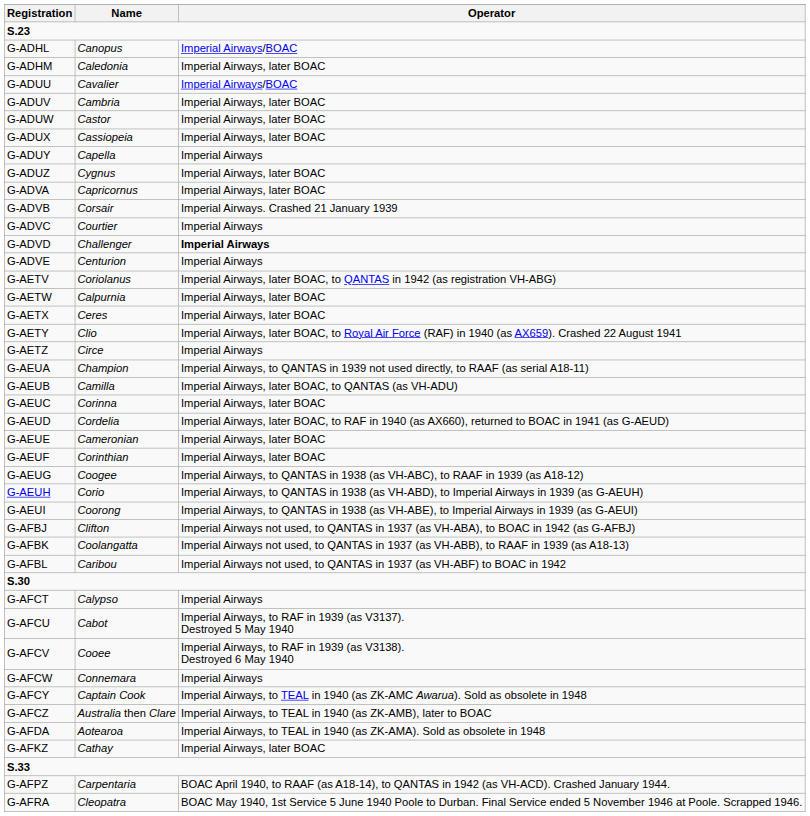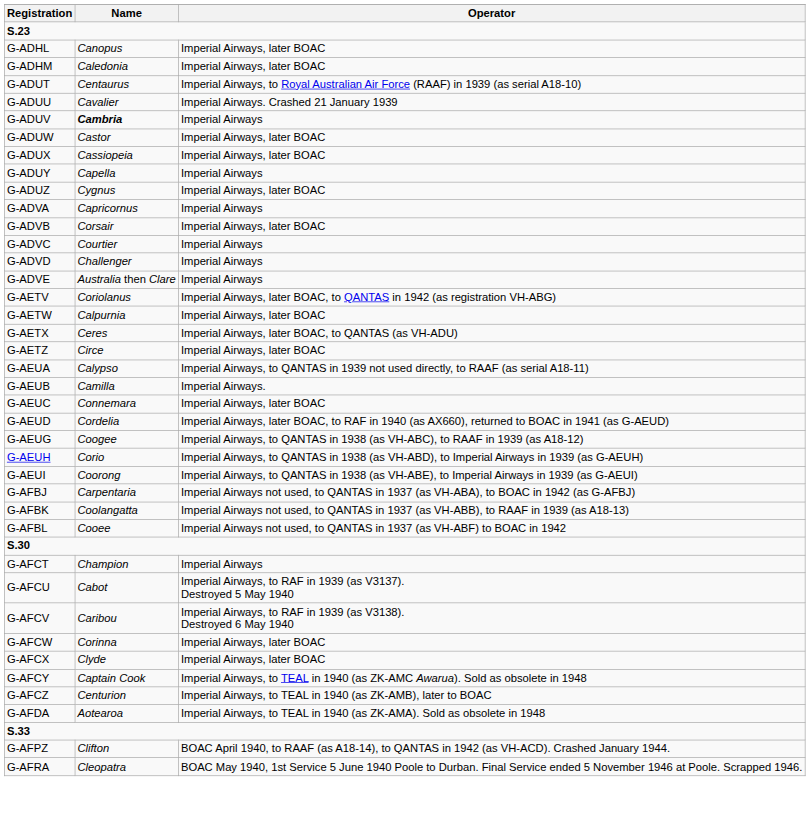G-ADHL | Operator: Imperial Airways/BOAC -> Imperial Airways, later BOAC
+ row: G-ADUT | Centaurus | Imperial Airways, to Royal Australian Air Force (RAAF) in 1939 (as serial A18-10)
G-ADUU | Operator: Imperial Airways/BOAC -> Imperial Airways. Crashed 21 January 1939
G-ADUV | Name: normal -> bold
G-ADUV | Operator: Imperial Airways, later BOAC -> Imperial Airways
G-ADVA | Operator: Imperial Airways, later BOAC -> Imperial Airways
G-ADVB | Operator: Imperial Airways. Crashed 21 January 1939 -> Imperial Airways, later BOAC
G-ADVD | Operator: bold -> normal
G-ADVE | Name: Centurion -> Australia then Clare
G-AETX | Operator: Imperial Airways, later BOAC -> Imperial Airways, later BOAC, to QANTAS (as VH-ADU)
- row: G-AETY | Clio | Imperial Airways, later BOAC, to Royal Air Force (RAF) in 1940 (as AX659). Crashed 22 August 1941
G-AETZ | Operator: Imperial Airways -> Imperial Airways, later BOAC
G-AEUA | Name: Champion -> Calypso
G-AEUB | Operator: Imperial Airways, later BOAC, to QANTAS (as VH-ADU) -> Imperial Airways.
G-AEUC | Name: Corinna -> Connemara
- row: G-AEUE | Cameronian | Imperial Airways, later BOAC
- row: G-AEUF | Corinthian | Imperial Airways, later BOAC
G-AFBJ | Name: Clifton -> Carpentaria
G-AFBL | Name: Caribou -> Cooee
G-AFCT | Name: Calypso -> Champion
G-AFCV | Name: Cooee -> Caribou
G-AFCW | Name: Connemara -> Corinna
G-AFCW | Operator: Imperial Airways -> Imperial Airways, later BOAC
+ row: G-AFCX | Clyde | Imperial Airways, later BOAC
G-AFCZ | Name: Australia then Clare -> Centurion
- row: G-AFKZ | Cathay | Imperial Airways, later BOAC
G-AFPZ | Name: Carpentaria -> Clifton
